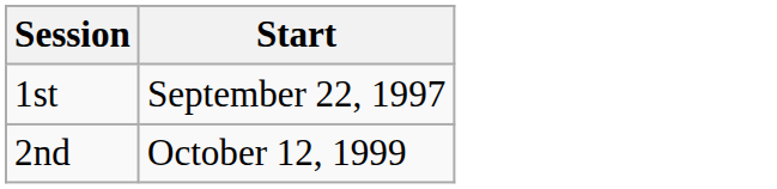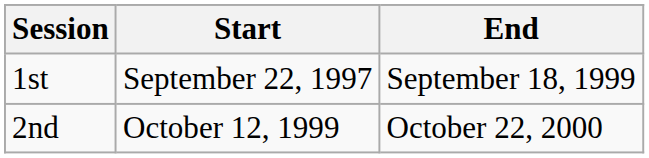+ column: End | September 18, 1999 | October 22, 2000
